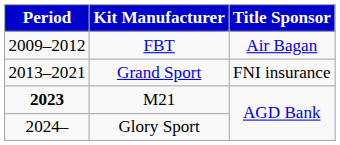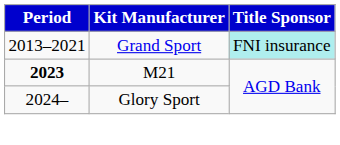- row: 2009–2012 | FBT | Air Bagan
Grand Sport | Title Sponsor: no background -> paleturquoise background
